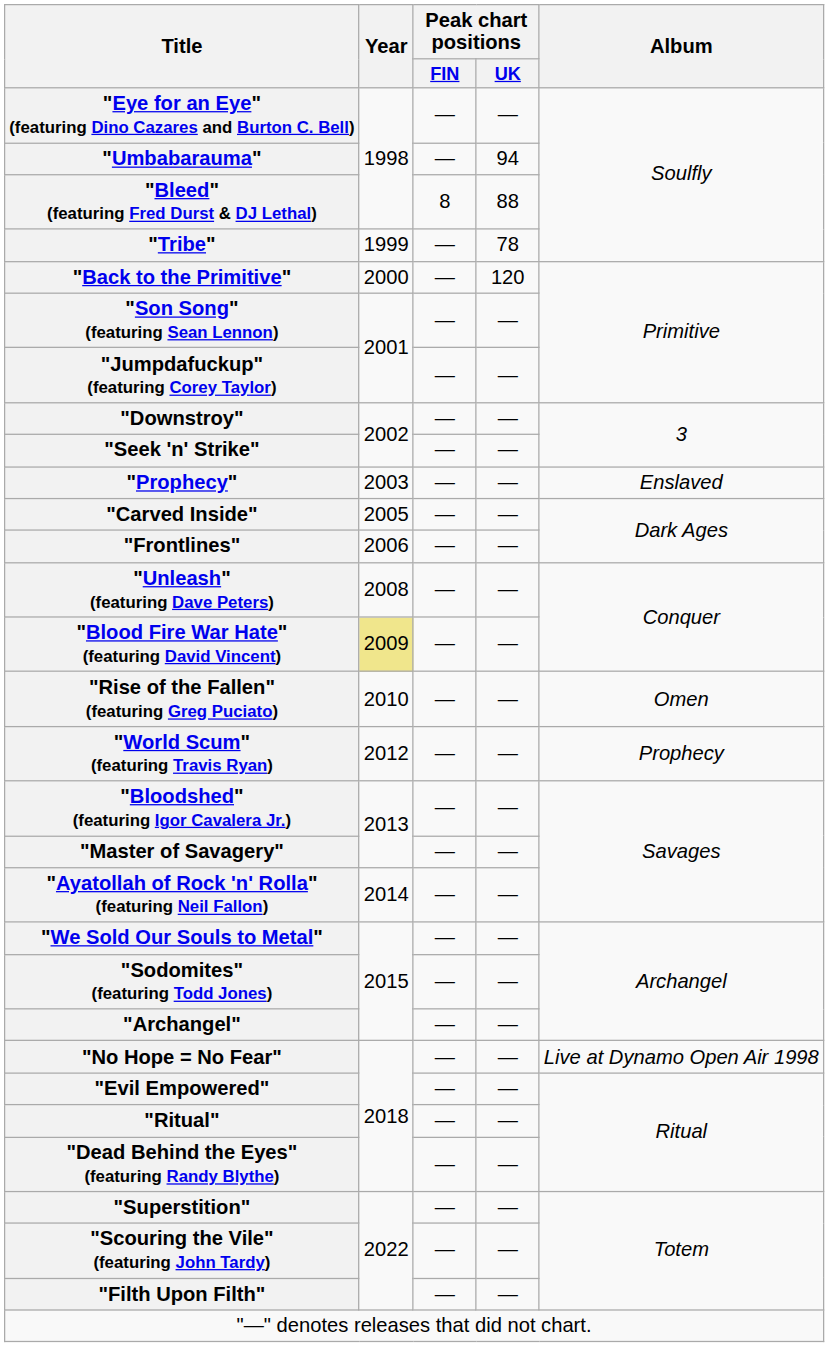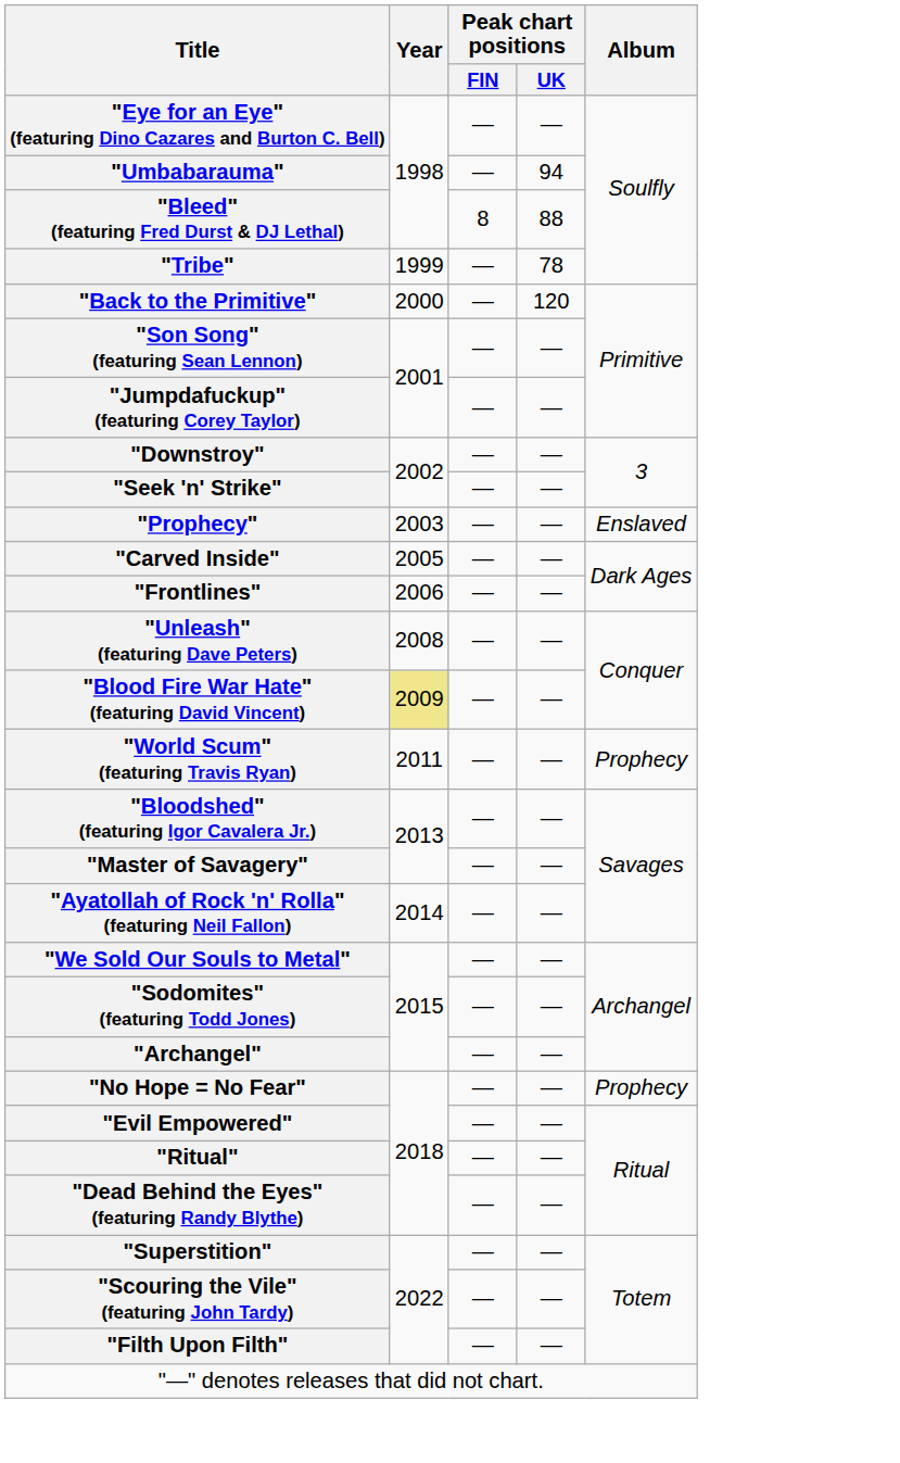- row: "Rise of the Fallen" (featuring Greg Puciato) | 2010 | — | — | Omen
"World Scum" (featuring Travis Ryan) | Year: 2012 -> 2011
"No Hope = No Fear" | Album: Live at Dynamo Open Air 1998 -> Prophecy
